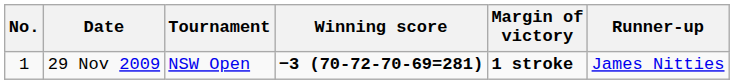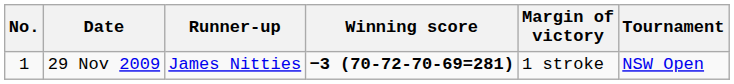columns swapped: Tournament <-> Runner-up
29 Nov 2009 | Margin of victory: bold -> normal
